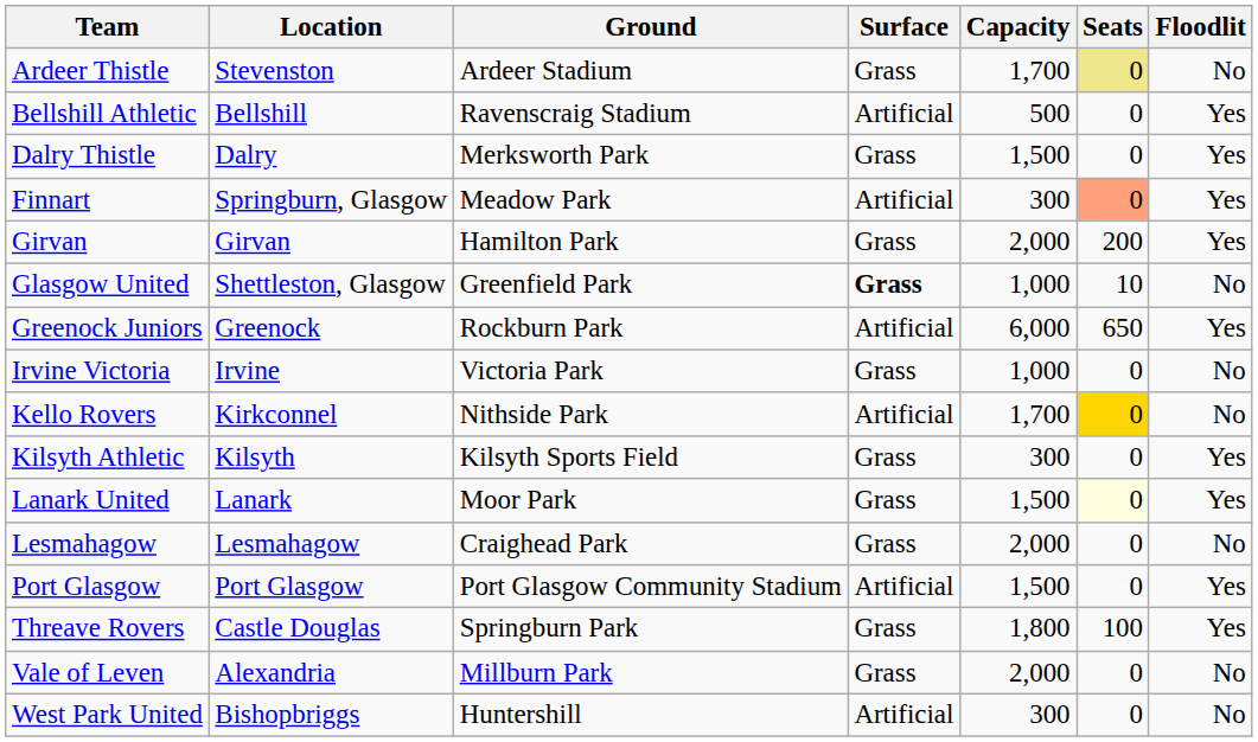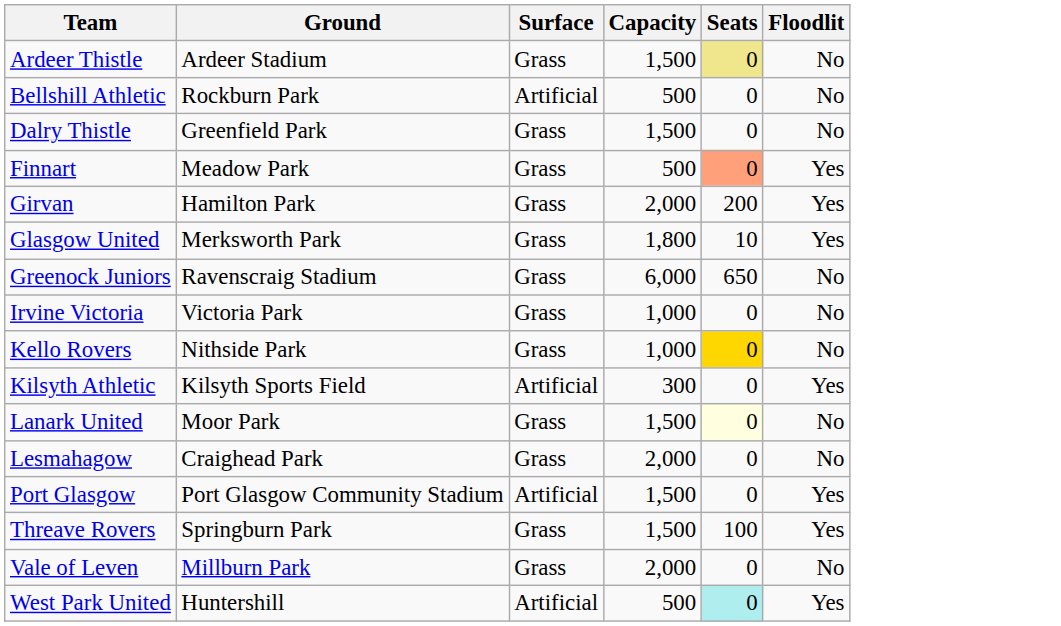- column: Location | Stevenston | Bellshill | Dalry | Springburn, Glasgow | Girvan | Shettleston, Glasgow | Greenock | Irvine | Kirkconnel | Kilsyth | Lanark | Lesmahagow | Port Glasgow | Castle Douglas | Alexandria | Bishopbriggs
Ardeer Thistle | Capacity: 1,700 -> 1,500
Bellshill Athletic | Ground: Ravenscraig Stadium -> Rockburn Park
Bellshill Athletic | Floodlit: Yes -> No
Dalry Thistle | Ground: Merksworth Park -> Greenfield Park
Dalry Thistle | Floodlit: Yes -> No
Finnart | Surface: Artificial -> Grass
Finnart | Capacity: 300 -> 500
Glasgow United | Ground: Greenfield Park -> Merksworth Park
Glasgow United | Surface: bold -> normal
Glasgow United | Capacity: 1,000 -> 1,800
Glasgow United | Floodlit: No -> Yes
Greenock Juniors | Ground: Rockburn Park -> Ravenscraig Stadium
Greenock Juniors | Surface: Artificial -> Grass
Greenock Juniors | Floodlit: Yes -> No
Kello Rovers | Surface: Artificial -> Grass
Kello Rovers | Capacity: 1,700 -> 1,000
Kilsyth Athletic | Surface: Grass -> Artificial
Lanark United | Floodlit: Yes -> No
Threave Rovers | Capacity: 1,800 -> 1,500
West Park United | Capacity: 300 -> 500
West Park United | Seats: no background -> paleturquoise background
West Park United | Floodlit: No -> Yes
